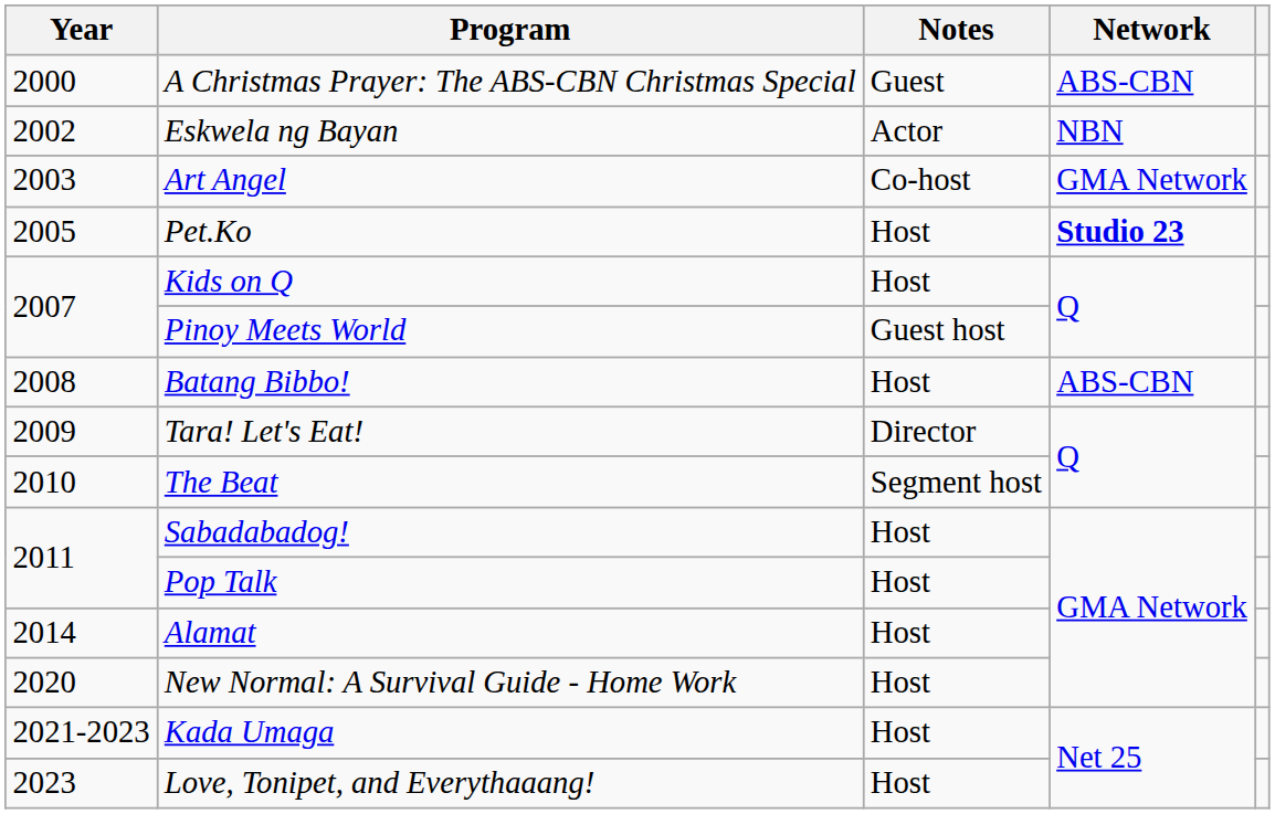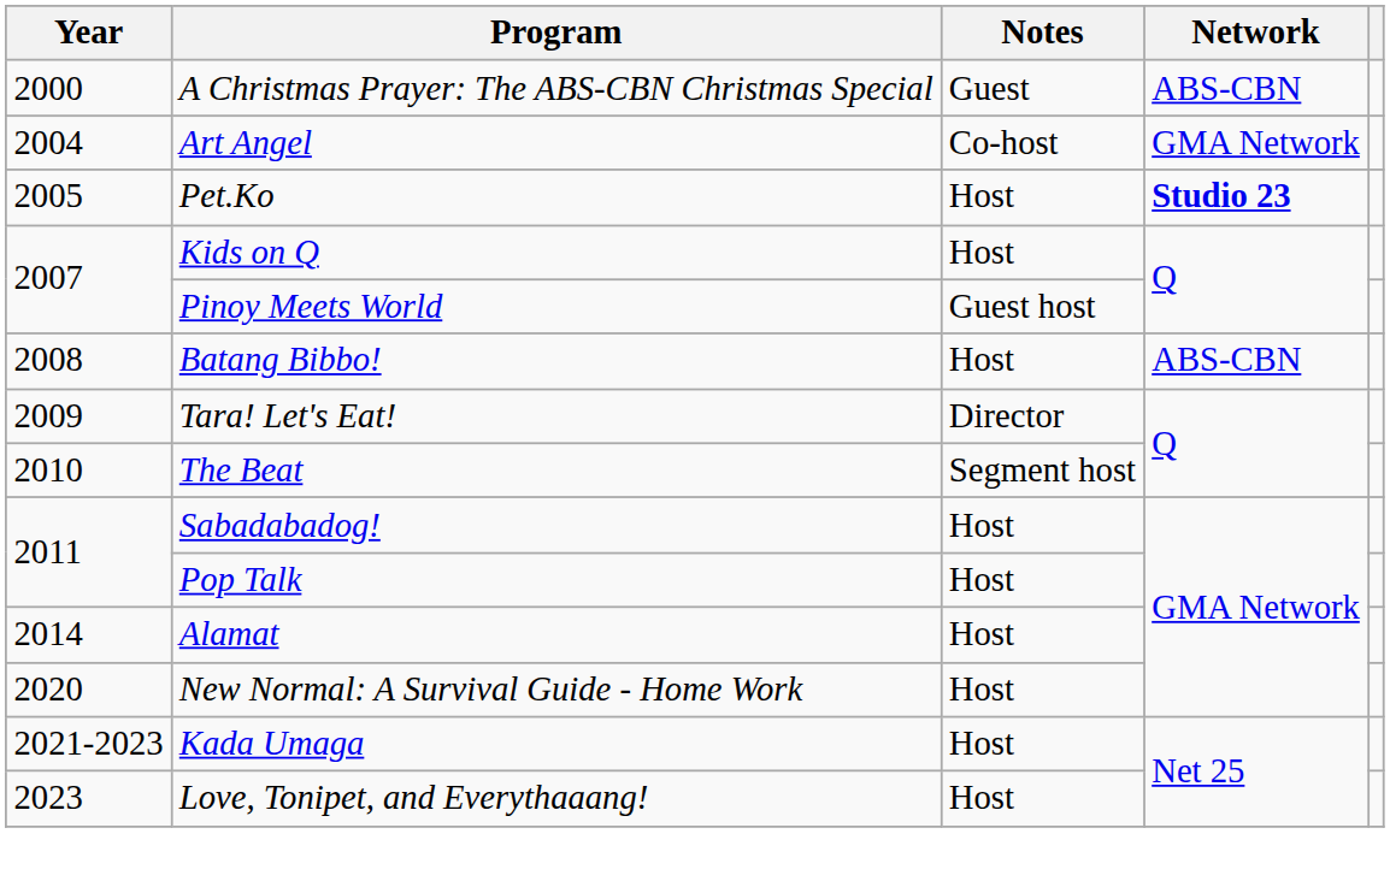- row: 2002 | Eskwela ng Bayan | Actor | NBN
Art Angel | Year: 2003 -> 2004
